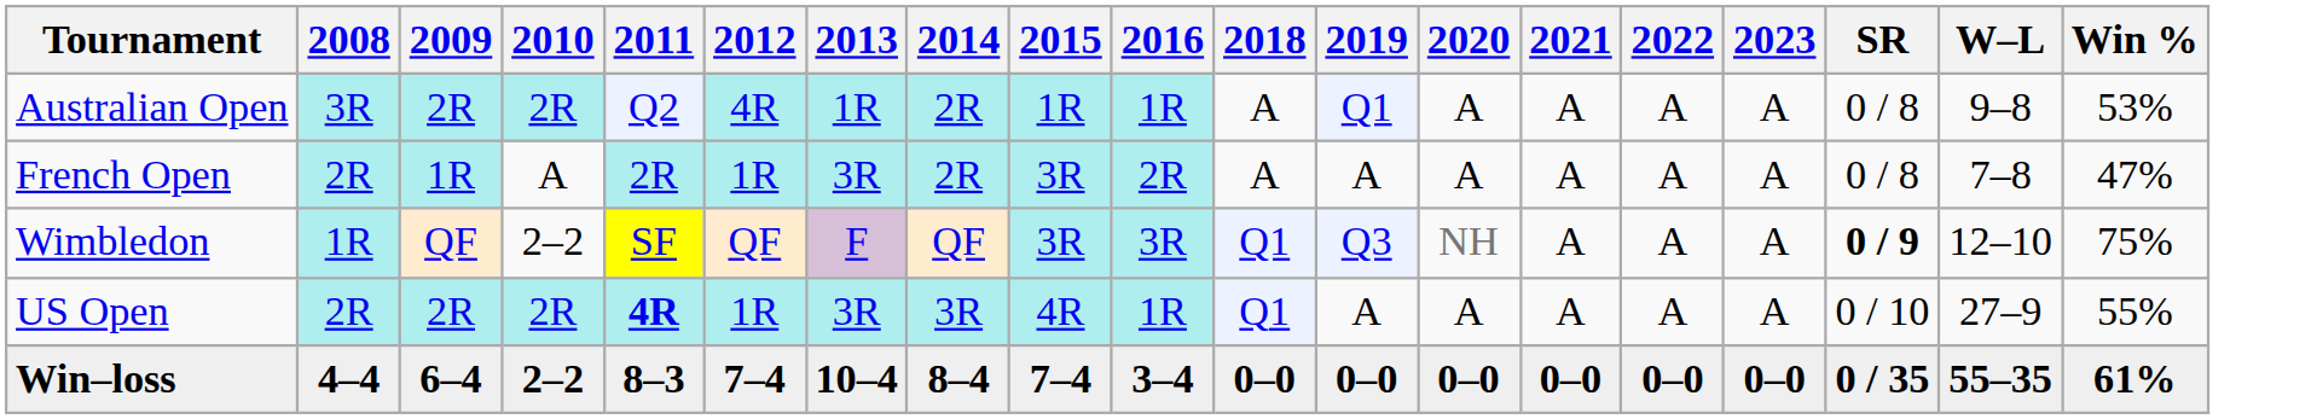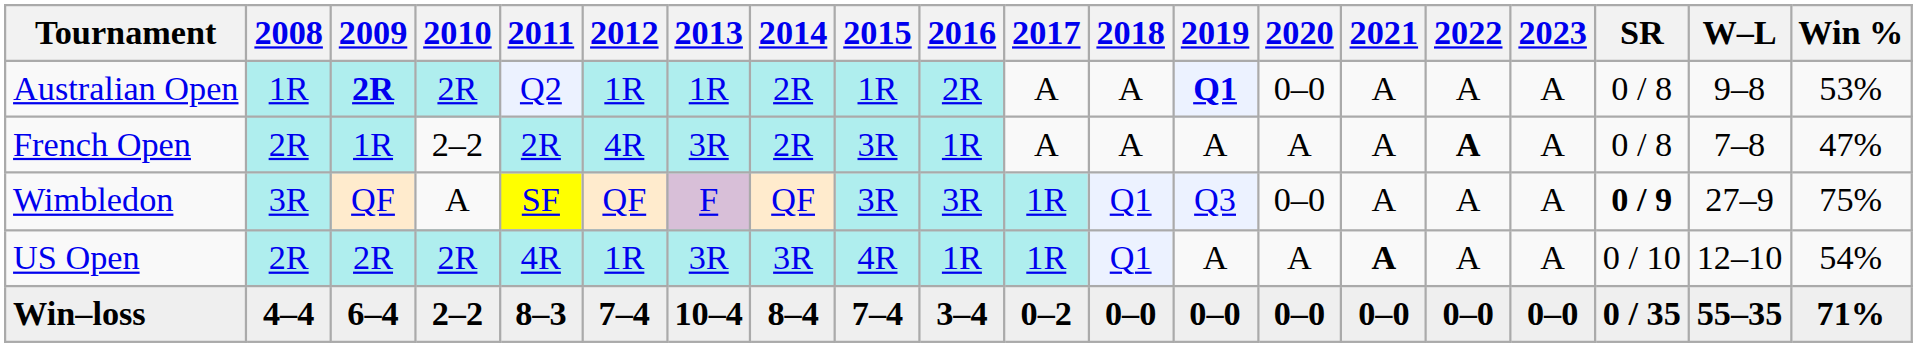+ column: 2017 | A | A | 1R | 1R | 0–2
Australian Open | 2008: 3R -> 1R
Australian Open | 2009: normal -> bold
Australian Open | 2012: 4R -> 1R
Australian Open | 2016: 1R -> 2R
Australian Open | 2019: normal -> bold
Australian Open | 2020: A -> 0–0
French Open | 2010: A -> 2–2
French Open | 2012: 1R -> 4R
French Open | 2016: 2R -> 1R
French Open | 2022: normal -> bold
Wimbledon | 2008: 1R -> 3R
Wimbledon | 2010: 2–2 -> A
Wimbledon | 2020: NH -> 0–0
Wimbledon | W–L: 12–10 -> 27–9
US Open | 2011: bold -> normal
US Open | 2021: normal -> bold
US Open | W–L: 27–9 -> 12–10
US Open | Win %: 55% -> 54%
Win–loss | Win %: 61% -> 71%
